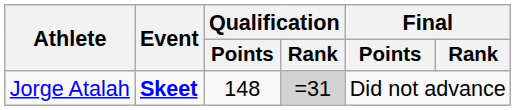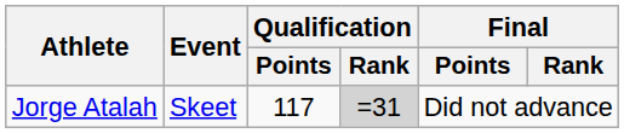Jorge Atalah | Event: bold -> normal
Jorge Atalah | Qualification / Points: 148 -> 117
